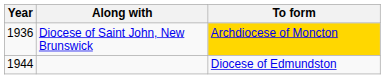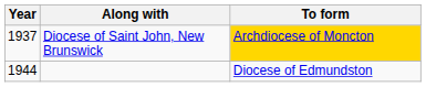Diocese of Saint John, New Brunswick | Year: 1936 -> 1937
